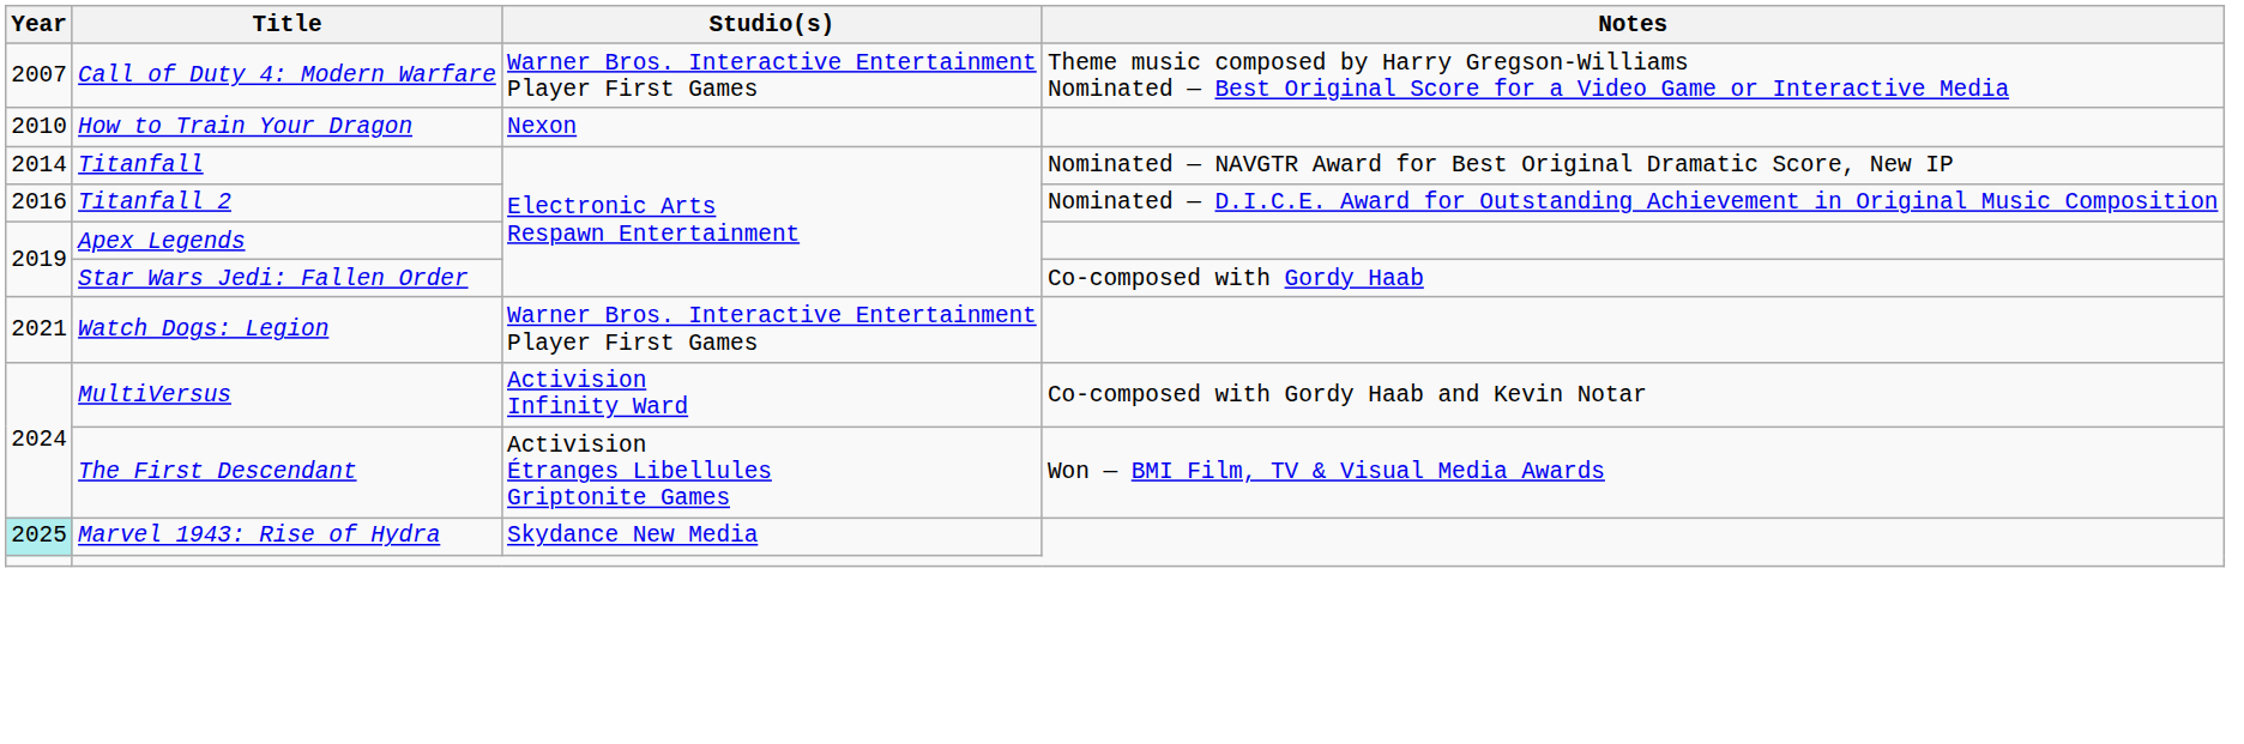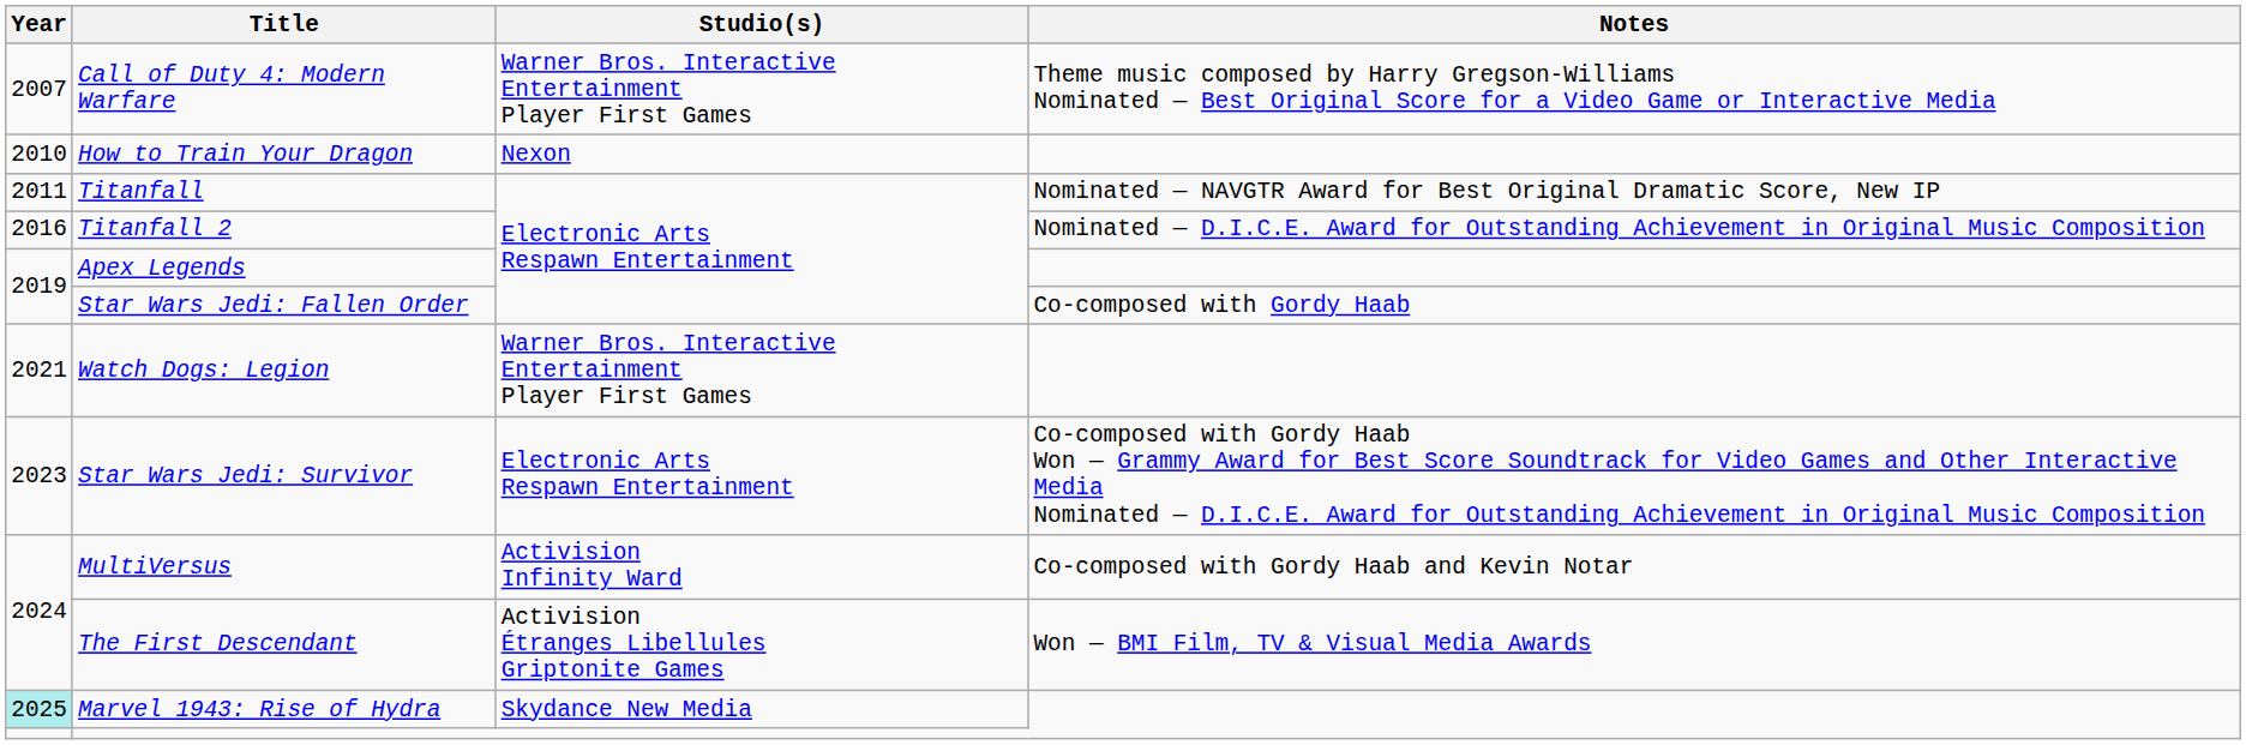Titanfall | Year: 2014 -> 2011
+ row: 2023 | Star Wars Jedi: Survivor | Electronic Arts Respawn Entertainment | Co-composed with Gordy Haab Won — Grammy Award for Best Score Soundtrack for Video Games and Other Interactive Media Nominated — D.I.C.E. Award for Outstanding Achievement in Original Music Composition
